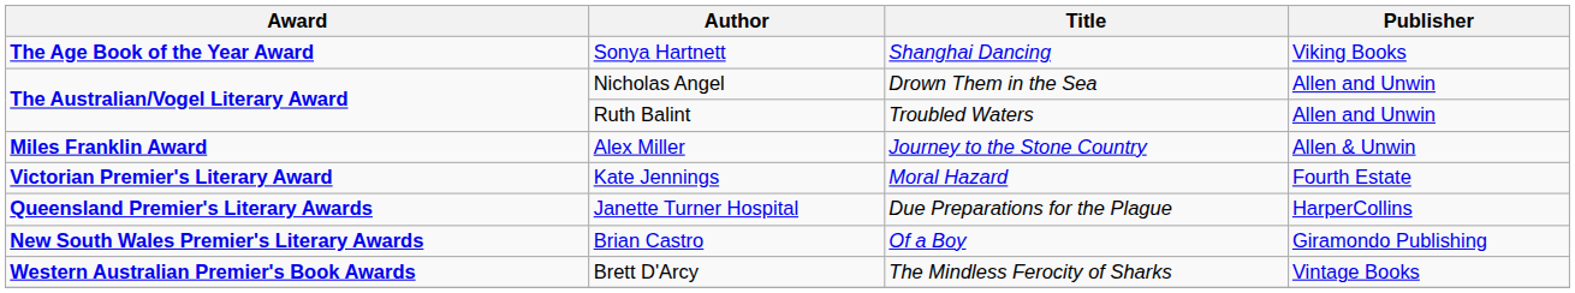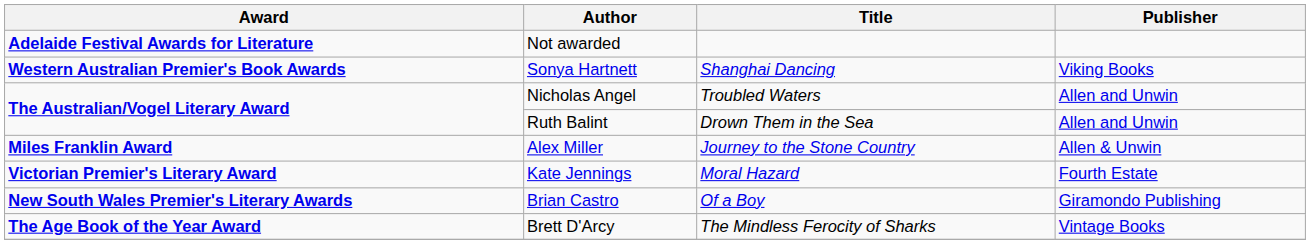+ row: Adelaide Festival Awards for Literature | Not awarded
Sonya Hartnett | Award: The Age Book of the Year Award -> Western Australian Premier's Book Awards
Nicholas Angel | Title: Drown Them in the Sea -> Troubled Waters
Ruth Balint | Title: Troubled Waters -> Drown Them in the Sea
- row: Queensland Premier's Literary Awards | Janette Turner Hospital | Due Preparations for the Plague | HarperCollins
Brett D'Arcy | Award: Western Australian Premier's Book Awards -> The Age Book of the Year Award
